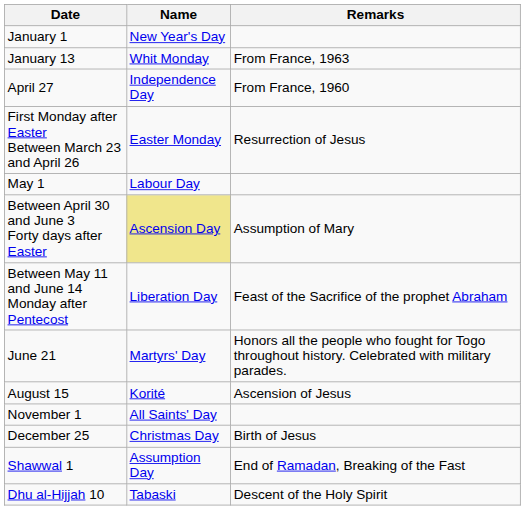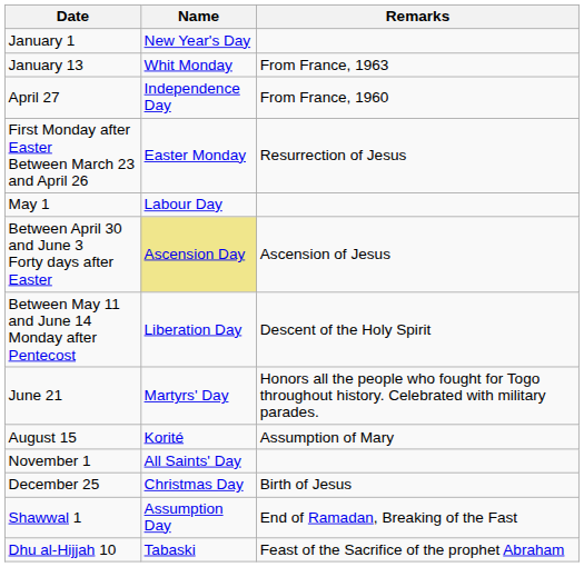Between April 30 and June 3 Forty days after Easter | Remarks: Assumption of Mary -> Ascension of Jesus
Between May 11 and June 14 Monday after Pentecost | Remarks: Feast of the Sacrifice of the prophet Abraham -> Descent of the Holy Spirit
August 15 | Remarks: Ascension of Jesus -> Assumption of Mary
Dhu al-Hijjah 10 | Remarks: Descent of the Holy Spirit -> Feast of the Sacrifice of the prophet Abraham
